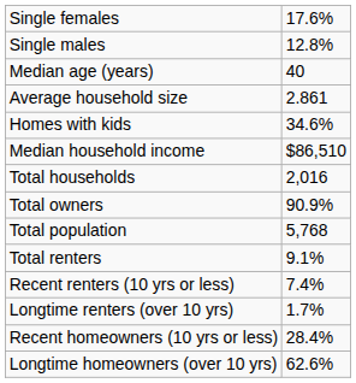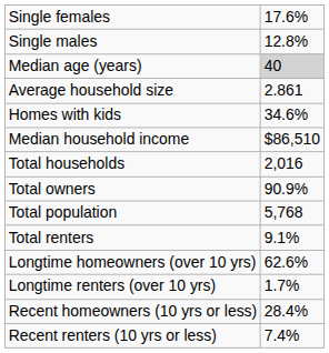Median age (years) | column 2: no background -> lightgrey background
rows swapped: Longtime homeowners (over 10 yrs) <-> Recent renters (10 yrs or less)
